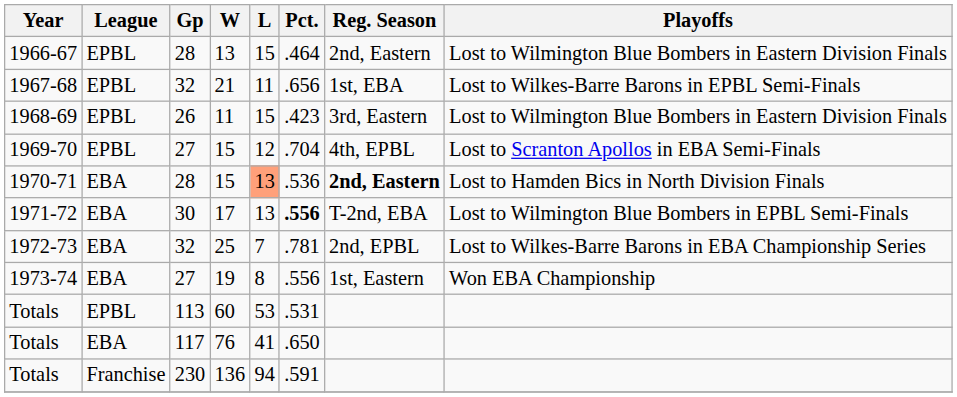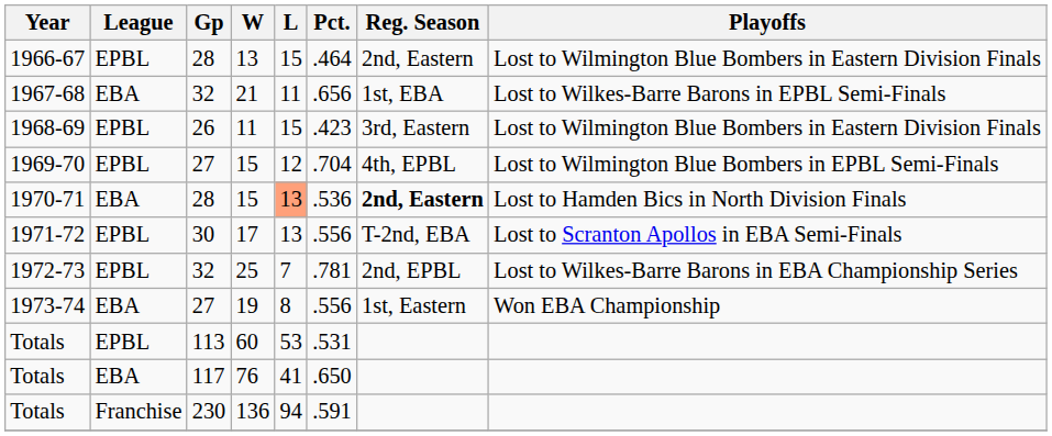21 | League: EPBL -> EBA
1969-70 / 15 | Playoffs: Lost to Scranton Apollos in EBA Semi-Finals -> Lost to Wilmington Blue Bombers in EPBL Semi-Finals
17 | League: EBA -> EPBL
17 | Pct.: bold -> normal
17 | Playoffs: Lost to Wilmington Blue Bombers in EPBL Semi-Finals -> Lost to Scranton Apollos in EBA Semi-Finals
25 | League: EBA -> EPBL
